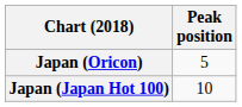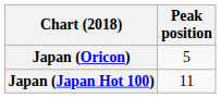Japan (Japan Hot 100) | Peak position: 10 -> 11
